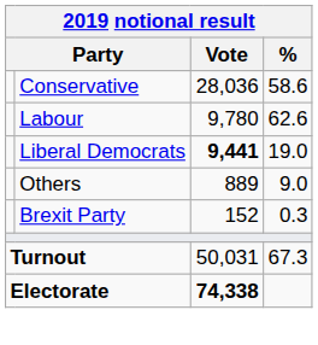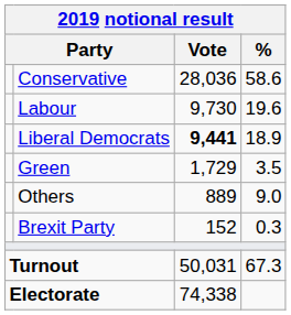Labour | Vote: 9,780 -> 9,730
Labour | %: 62.6 -> 19.6
Liberal Democrats | %: 19.0 -> 18.9
+ row: Green | 1,729 | 3.5
Electorate | Vote: bold -> normal
